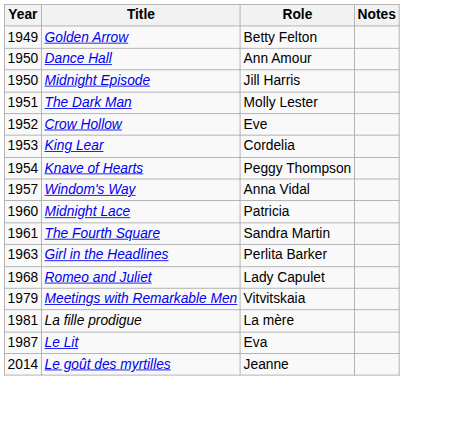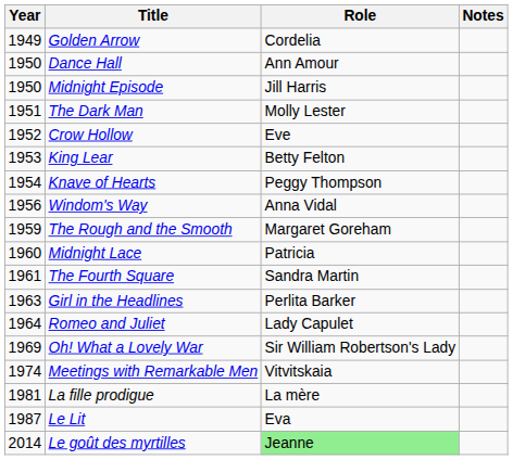Golden Arrow | Role: Betty Felton -> Cordelia
King Lear | Role: Cordelia -> Betty Felton
Windom's Way | Year: 1957 -> 1956
+ row: 1959 | The Rough and the Smooth | Margaret Goreham
Romeo and Juliet | Year: 1968 -> 1964
+ row: 1969 | Oh! What a Lovely War | Sir William Robertson's Lady
Meetings with Remarkable Men | Year: 1979 -> 1974
Le goût des myrtilles | Role: no background -> lightgreen background
